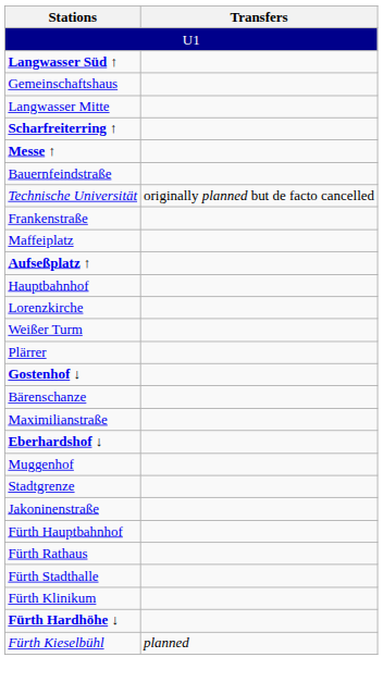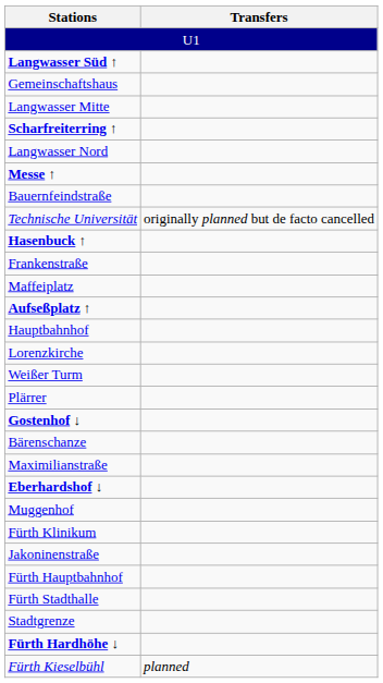+ row: Langwasser Nord
+ row: Hasenbuck ↑
rows swapped: Stadtgrenze <-> Fürth Klinikum
- row: Fürth Rathaus
